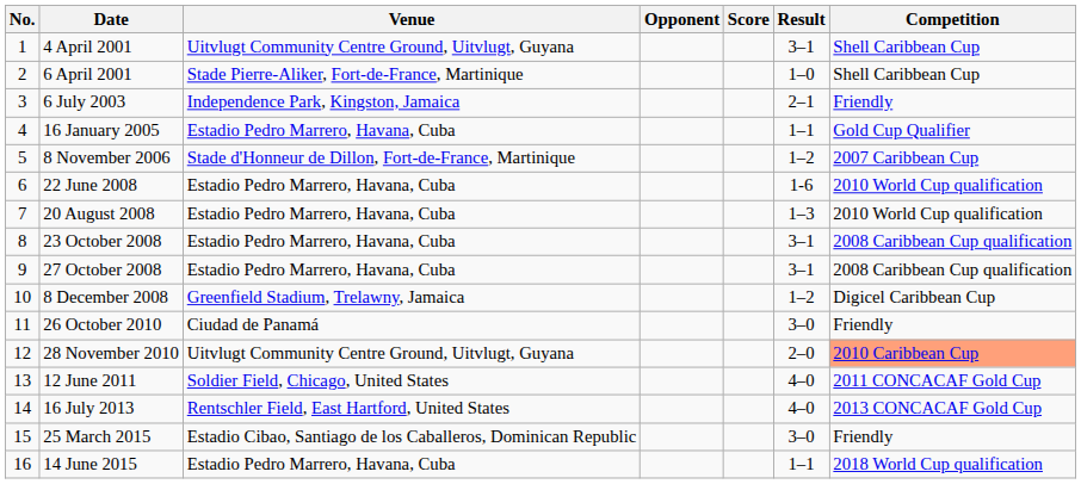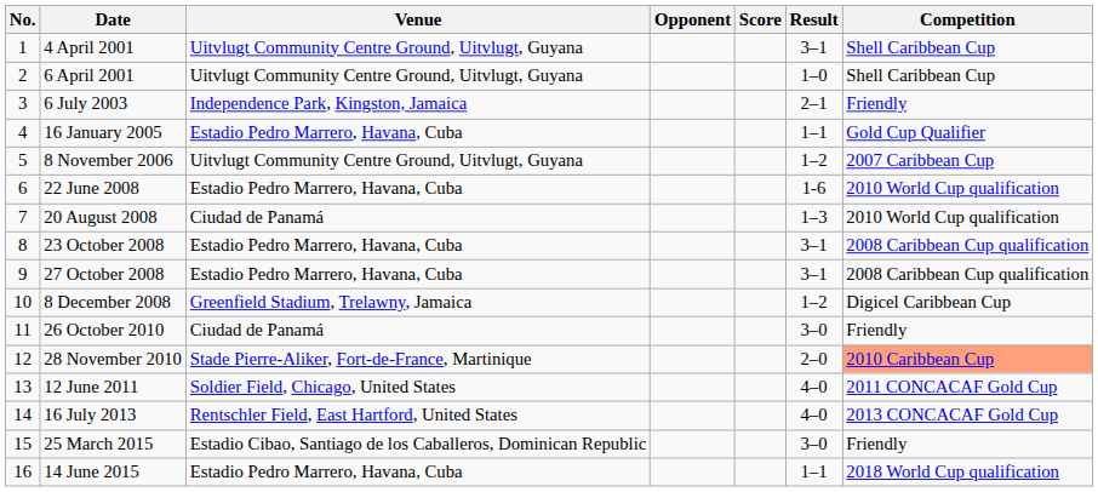6 April 2001 | Venue: Stade Pierre-Aliker, Fort-de-France, Martinique -> Uitvlugt Community Centre Ground, Uitvlugt, Guyana
8 November 2006 | Venue: Stade d'Honneur de Dillon, Fort-de-France, Martinique -> Uitvlugt Community Centre Ground, Uitvlugt, Guyana
20 August 2008 | Venue: Estadio Pedro Marrero, Havana, Cuba -> Ciudad de Panamá
28 November 2010 | Venue: Uitvlugt Community Centre Ground, Uitvlugt, Guyana -> Stade Pierre-Aliker, Fort-de-France, Martinique
